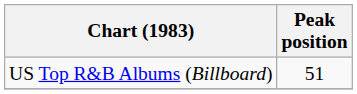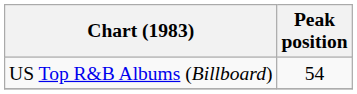US Top R&B Albums (Billboard) | Peak position: 51 -> 54
